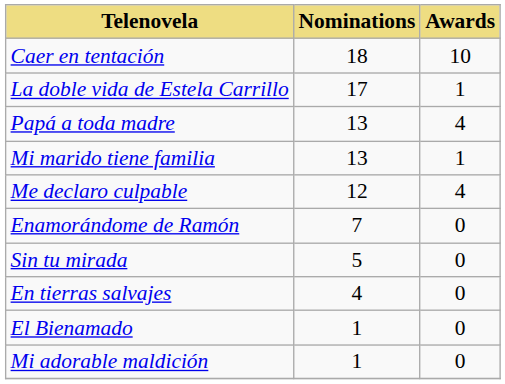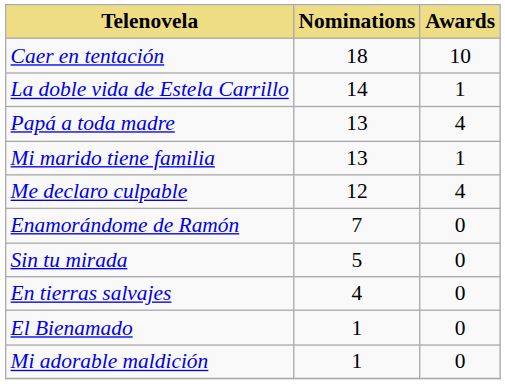La doble vida de Estela Carrillo | Nominations: 17 -> 14
